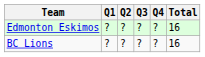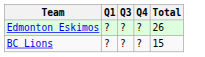- column: Q2 | ? | ?
Edmonton Eskimos | Total: 16 -> 26
BC Lions | Total: 16 -> 15
